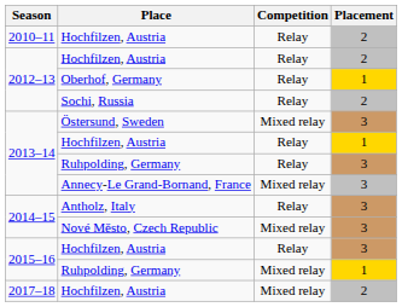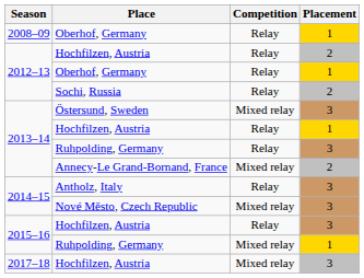+ row: 2008–09 | Oberhof, Germany | Relay | 1
- row: 2010–11 | Hochfilzen, Austria | Relay | 2
Annecy-Le Grand-Bornand, France | Placement: 3 -> 2
2017–18 / Hochfilzen, Austria | Placement: 2 -> 3
